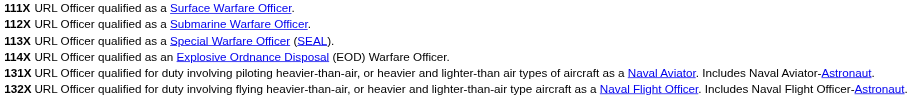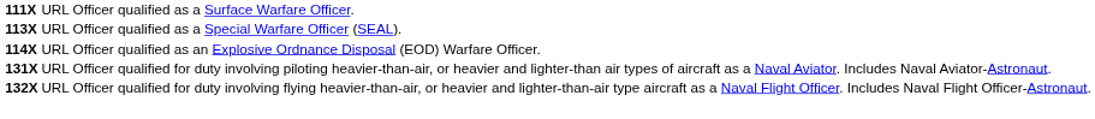- row: 112X | URL Officer qualified as a Submarine Warfare Officer.
